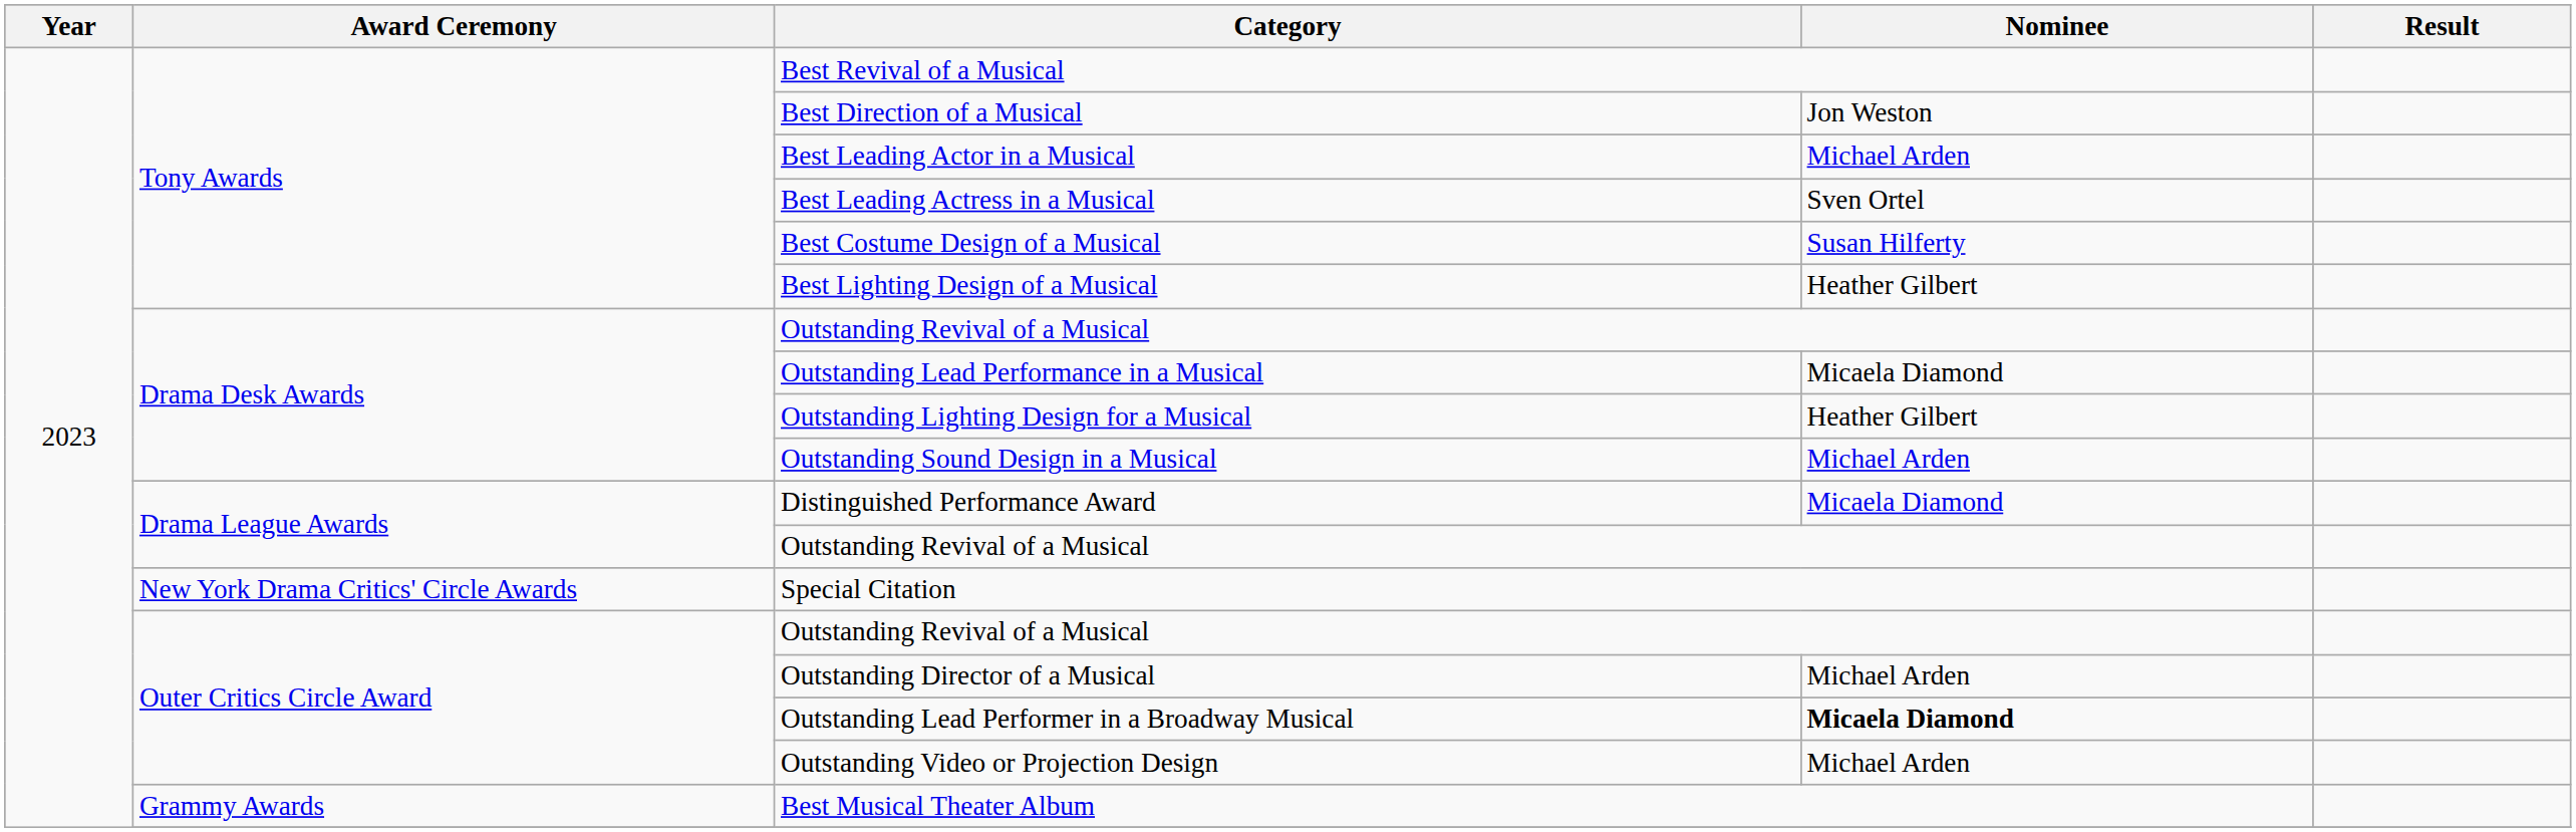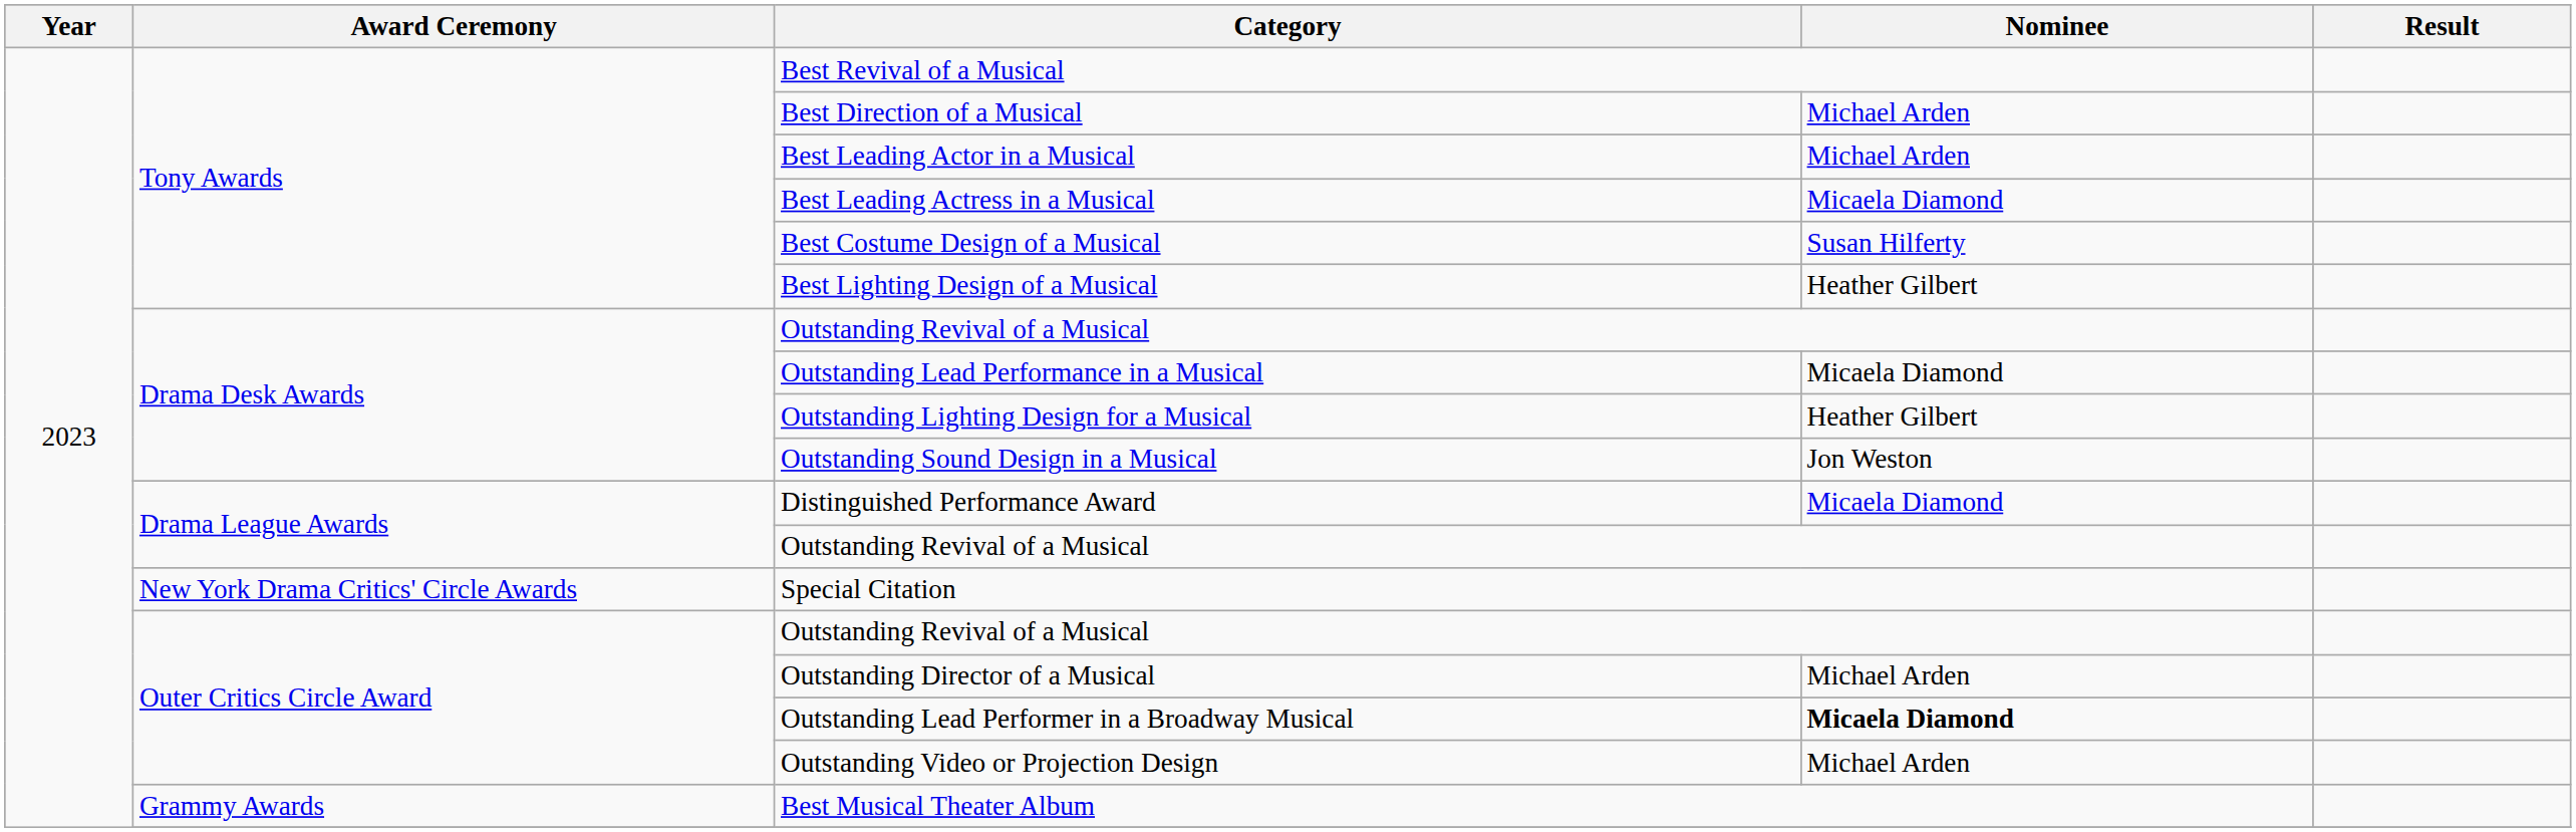Best Direction of a Musical | Nominee: Jon Weston -> Michael Arden
Best Leading Actress in a Musical | Nominee: Sven Ortel -> Micaela Diamond
Outstanding Sound Design in a Musical | Nominee: Michael Arden -> Jon Weston
